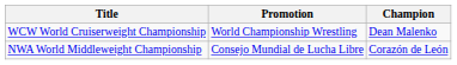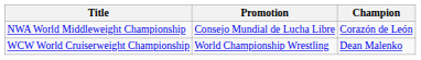rows swapped: NWA World Middleweight Championship <-> WCW World Cruiserweight Championship
